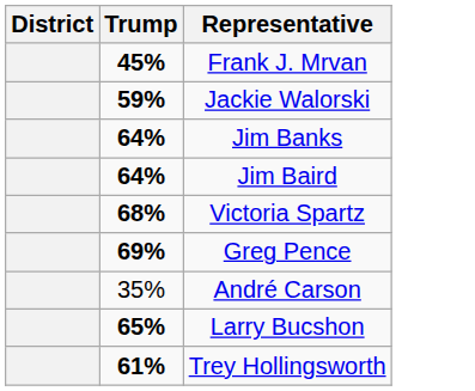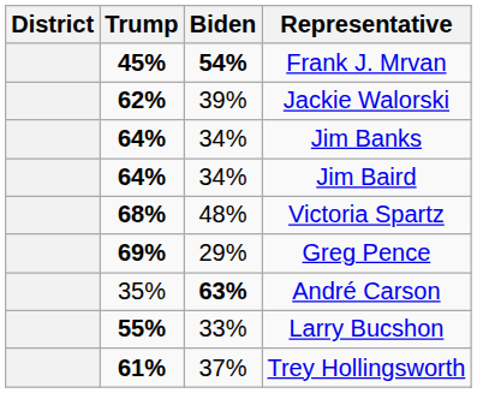+ column: Biden | 54% | 39% | 34% | 34% | 48% | 29% | 63% | 33% | 37%
Jackie Walorski | Trump: 59% -> 62%
Larry Bucshon | Trump: 65% -> 55%
